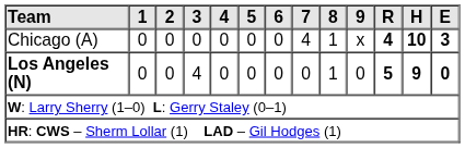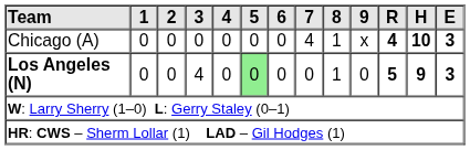Los Angeles (N) | 5: no background -> lightgreen background
Los Angeles (N) | E: 0 -> 3
